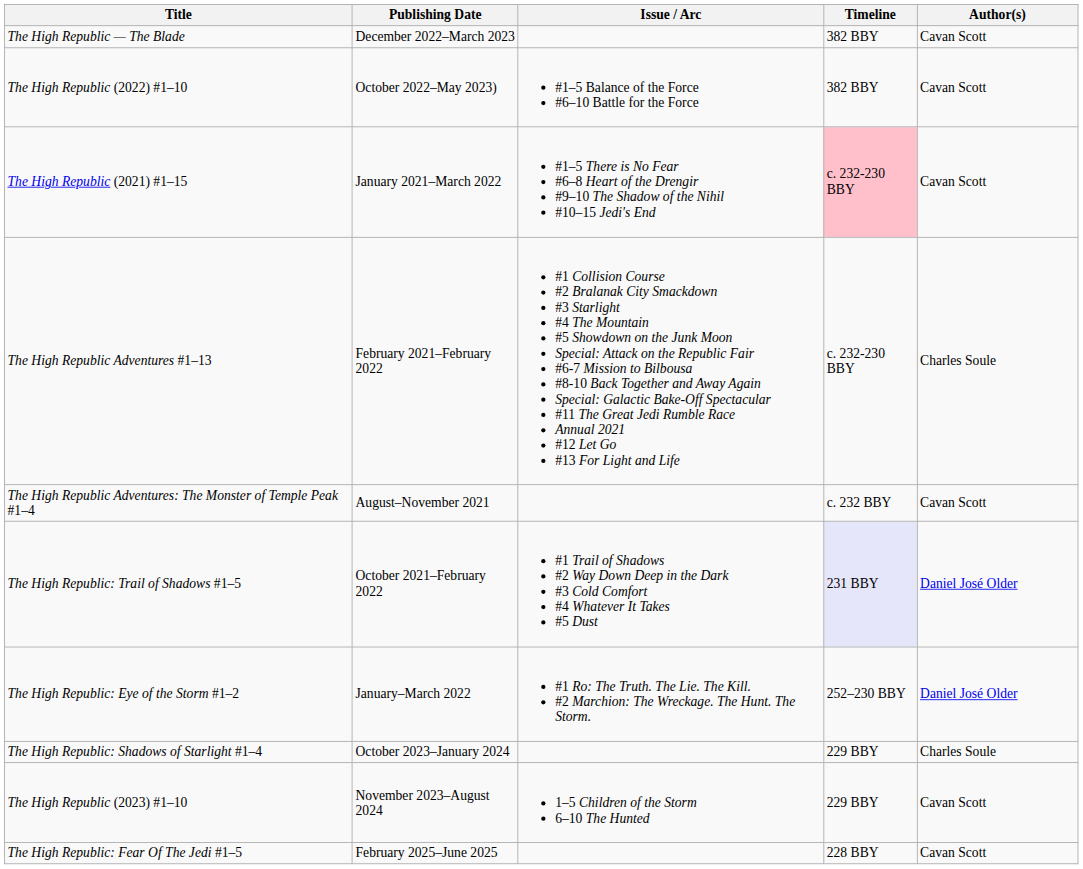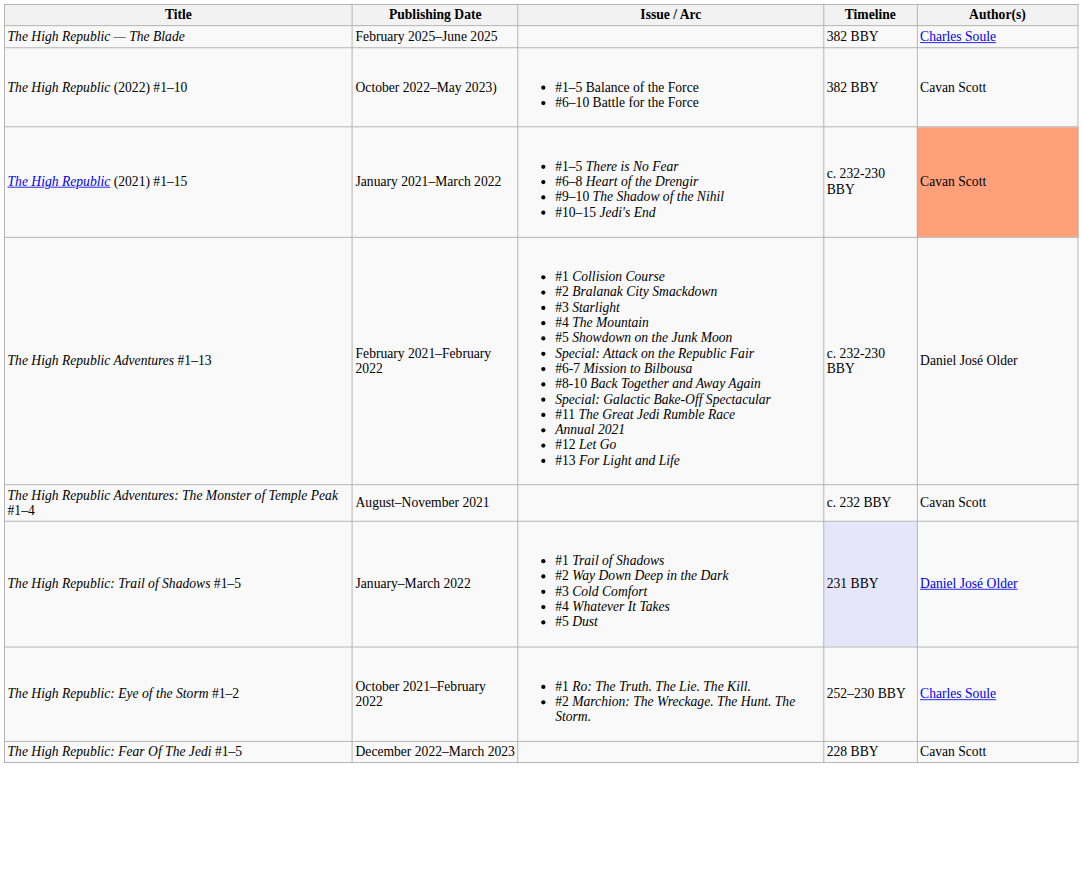The High Republic — The Blade | Publishing Date: December 2022–March 2023 -> February 2025–June 2025
The High Republic — The Blade | Author(s): Cavan Scott -> Charles Soule
The High Republic (2021) #1–15 | Timeline: pink background -> no background
The High Republic (2021) #1–15 | Author(s): no background -> lightsalmon background
The High Republic Adventures #1–13 | Author(s): Charles Soule -> Daniel José Older
The High Republic: Trail of Shadows #1–5 | Publishing Date: October 2021–February 2022 -> January–March 2022
The High Republic: Eye of the Storm #1–2 | Publishing Date: January–March 2022 -> October 2021–February 2022
The High Republic: Eye of the Storm #1–2 | Author(s): Daniel José Older -> Charles Soule
- row: The High Republic: Shadows of Starlight #1–4 | October 2023–January 2024 | 229 BBY | Charles Soule
- row: The High Republic (2023) #1–10 | November 2023–August 2024 | 1–5 Children of the Storm 6–10 The Hunted | 229 BBY | Cavan Scott
The High Republic: Fear Of The Jedi #1–5 | Publishing Date: February 2025–June 2025 -> December 2022–March 2023
